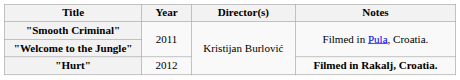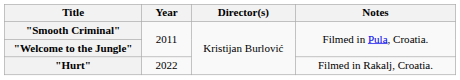"Hurt" | Year: 2012 -> 2022
"Hurt" | Notes: bold -> normal
